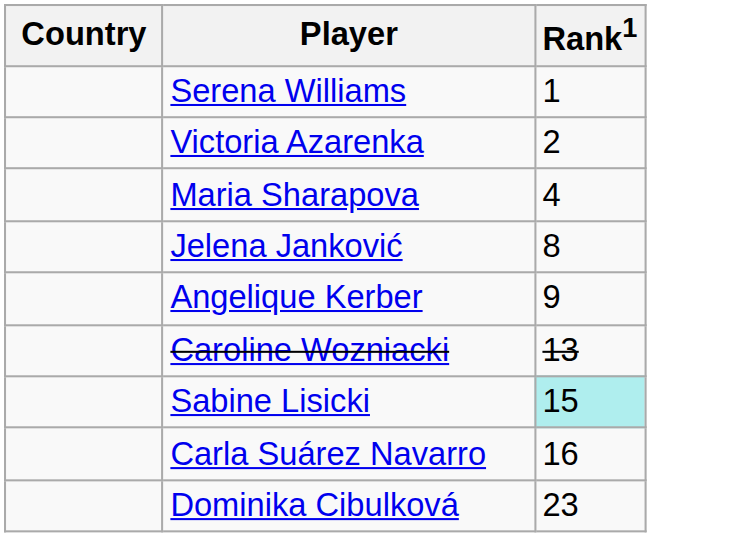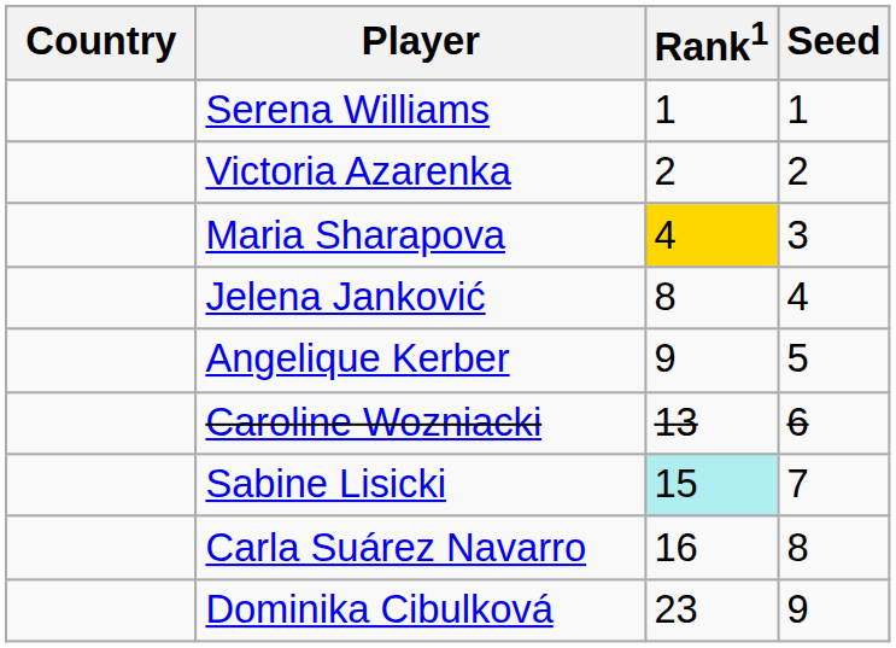+ column: Seed | 1 | 2 | 3 | 4 | 5 | 6 | 7 | 8 | 9
Maria Sharapova | Rank1: no background -> gold background
